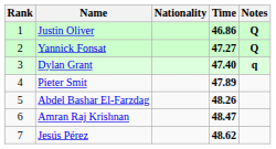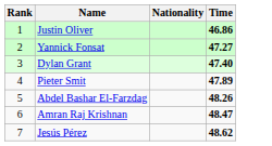- column: Notes | Q | Q | q
